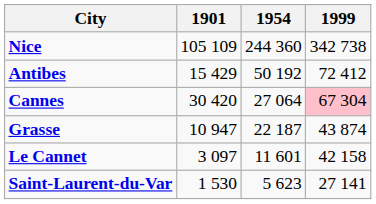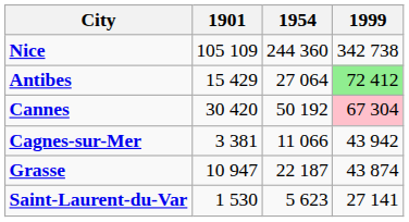Antibes | 1954: 50 192 -> 27 064
Antibes | 1999: no background -> lightgreen background
Cannes | 1954: 27 064 -> 50 192
+ row: Cagnes-sur-Mer | 3 381 | 11 066 | 43 942
- row: Le Cannet | 3 097 | 11 601 | 42 158
